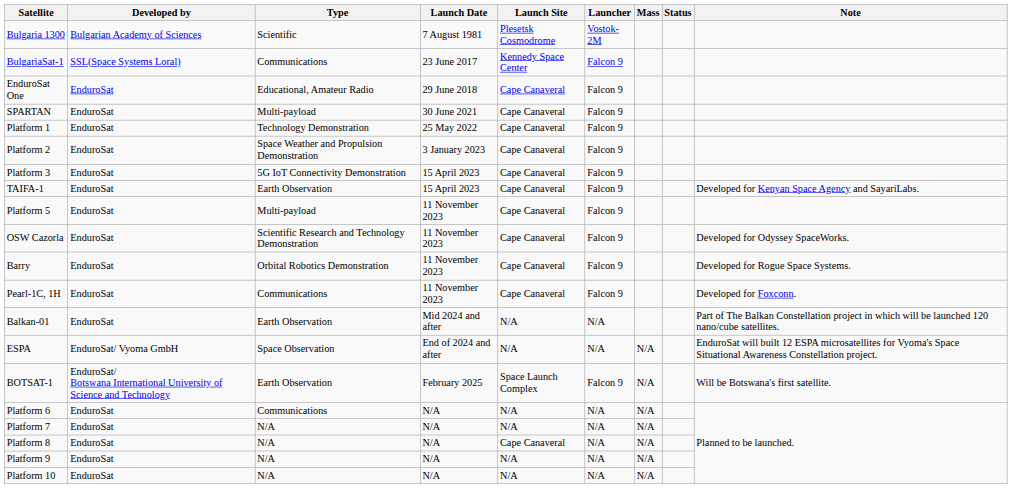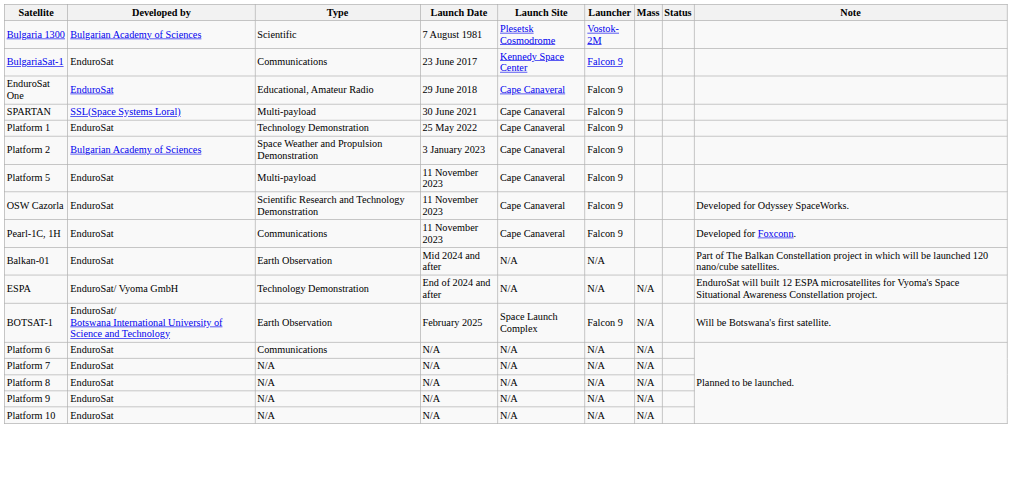BulgariaSat-1 | Developed by: SSL(Space Systems Loral) -> EnduroSat
SPARTAN | Developed by: EnduroSat -> SSL(Space Systems Loral)
Platform 2 | Developed by: EnduroSat -> Bulgarian Academy of Sciences
- row: Platform 3 | EnduroSat | 5G IoT Connectivity Demonstration | 15 April 2023 | Cape Canaveral | Falcon 9
- row: TAIFA-1 | EnduroSat | Earth Observation | 15 April 2023 | Cape Canaveral | Falcon 9 | Developed for Kenyan Space Agency and SayariLabs.
- row: Barry | EnduroSat | Orbital Robotics Demonstration | 11 November 2023 | Cape Canaveral | Falcon 9 | Developed for Rogue Space Systems.
ESPA | Type: Space Observation -> Technology Demonstration
Platform 8 | Launch Site: Cape Canaveral -> N/A
